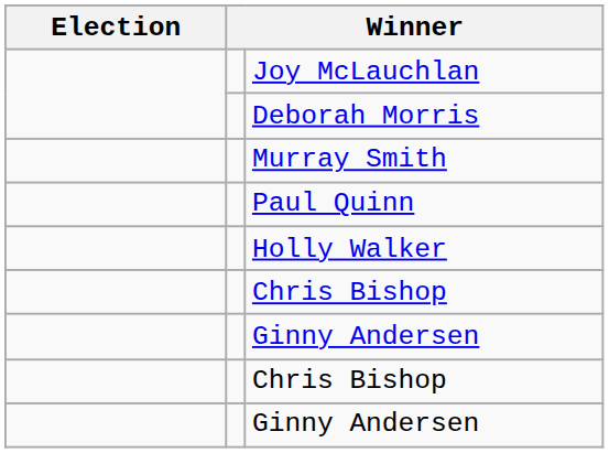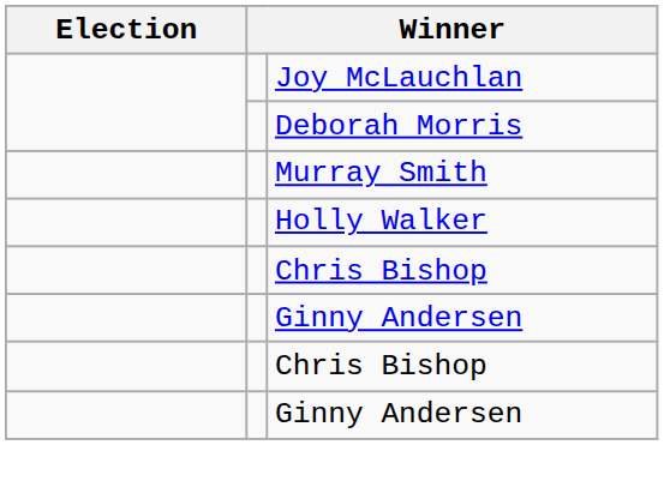- row: Paul Quinn
